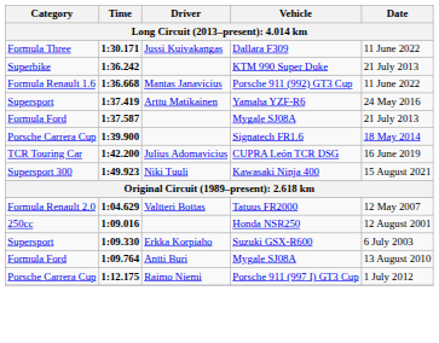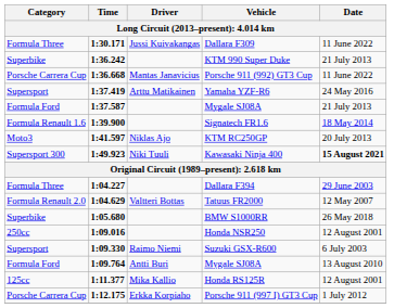Porsche 911 (992) GT3 Cup | Category: Formula Renault 1.6 -> Porsche Carrera Cup
Signatech FR1.6 | Category: Porsche Carrera Cup -> Formula Renault 1.6
+ row: Moto3 | 1:41.597 | Niklas Ajo | KTM RC250GP | 20 July 2013
- row: TCR Touring Car | 1:42.200 | Julius Adomavicius | CUPRA León TCR DSG | 16 June 2019
Kawasaki Ninja 400 | Date: normal -> bold
+ row: Formula Three | 1:04.227 | Dallara F394 | 29 June 2003
+ row: Superbike | 1:05.680 | BMW S1000RR | 26 May 2018
Suzuki GSX-R600 | Driver: Erkka Korpiaho -> Raimo Niemi
+ row: 125cc | 1:11.377 | Mika Kallio | Honda RS125R | 12 August 2001
Porsche 911 (997 I) GT3 Cup | Driver: Raimo Niemi -> Erkka Korpiaho
